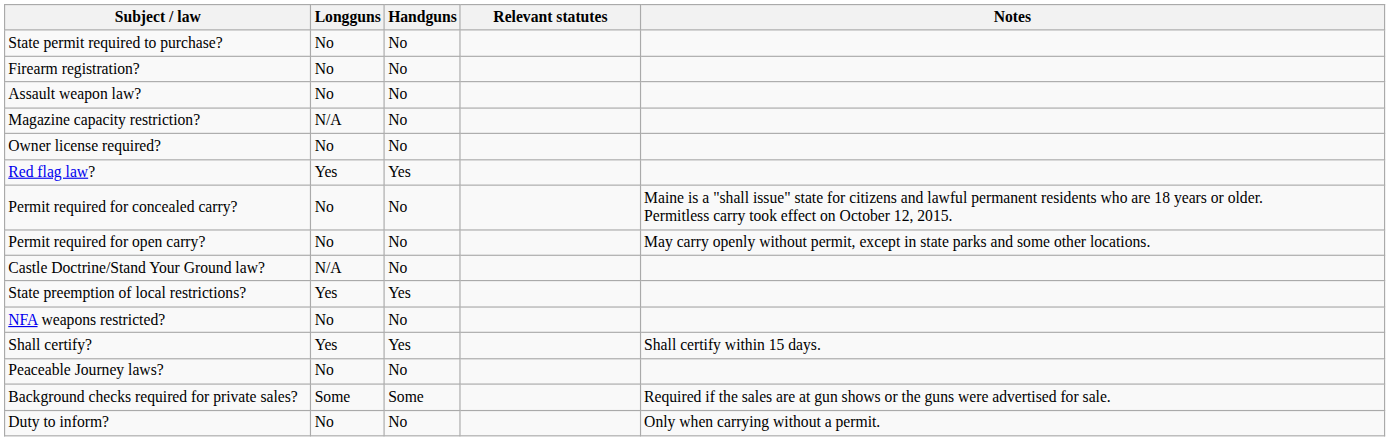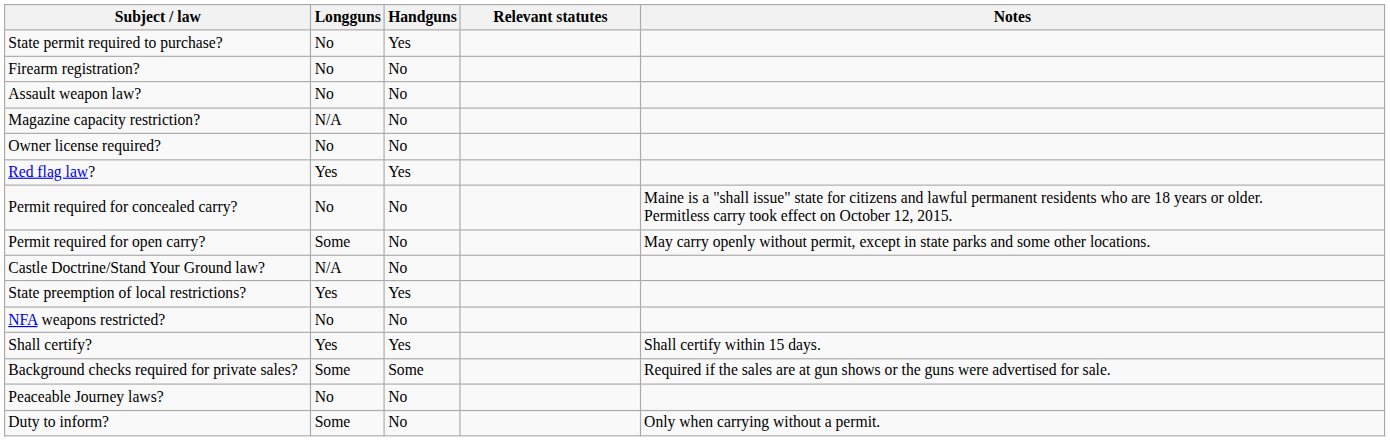State permit required to purchase? | Handguns: No -> Yes
Permit required for open carry? | Longguns: No -> Some
rows swapped: Peaceable Journey laws? <-> Background checks required for private sales?
Duty to inform? | Longguns: No -> Some
